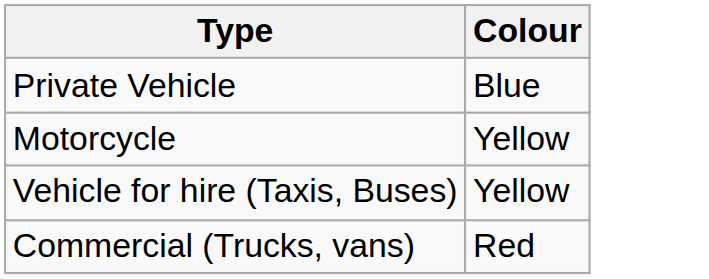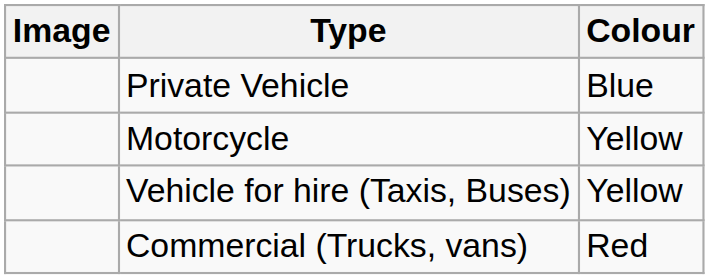+ column: Image
